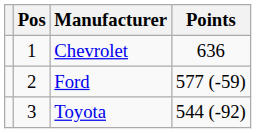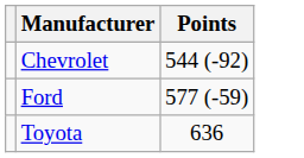- column: Pos | 1 | 2 | 3
Chevrolet | Points: 636 -> 544 (-92)
Toyota | Points: 544 (-92) -> 636
